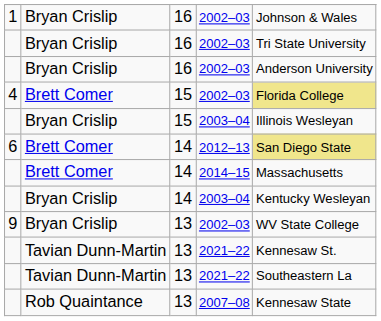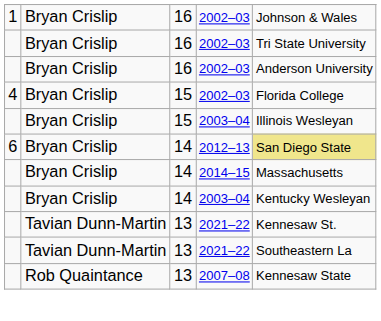4 / 2002–03 | column 2: Brett Comer -> Bryan Crislip
4 / 2002–03 | column 5: khaki background -> no background
2012–13 | column 2: Brett Comer -> Bryan Crislip
2014–15 | column 2: Brett Comer -> Bryan Crislip
- row: 9 | Bryan Crislip | 13 | 2002–03 | WV State College
